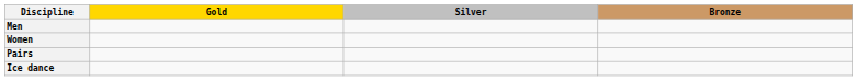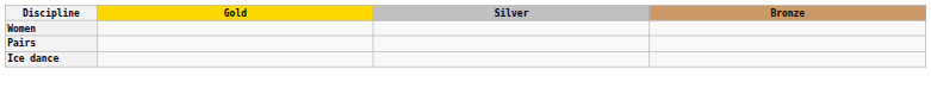- row: Men
